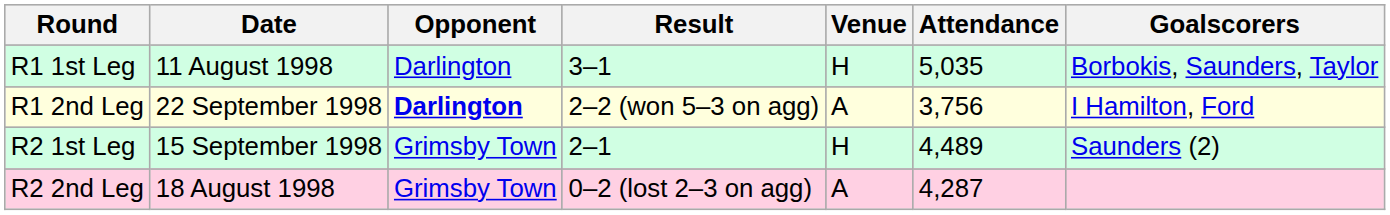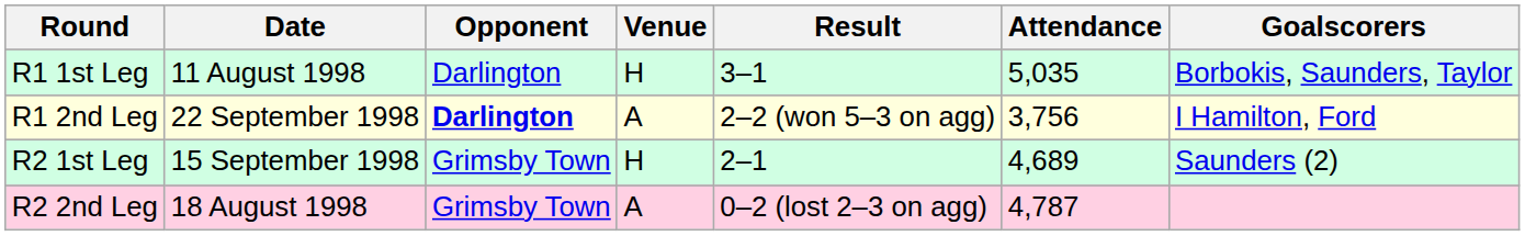columns swapped: Venue <-> Result
R2 1st Leg | Attendance: 4,489 -> 4,689
R2 2nd Leg | Attendance: 4,287 -> 4,787
